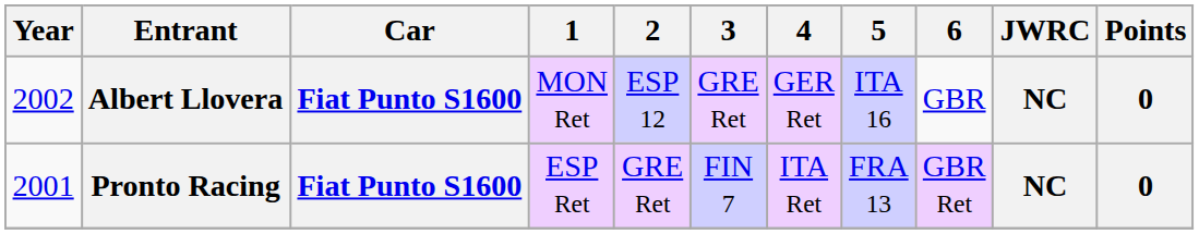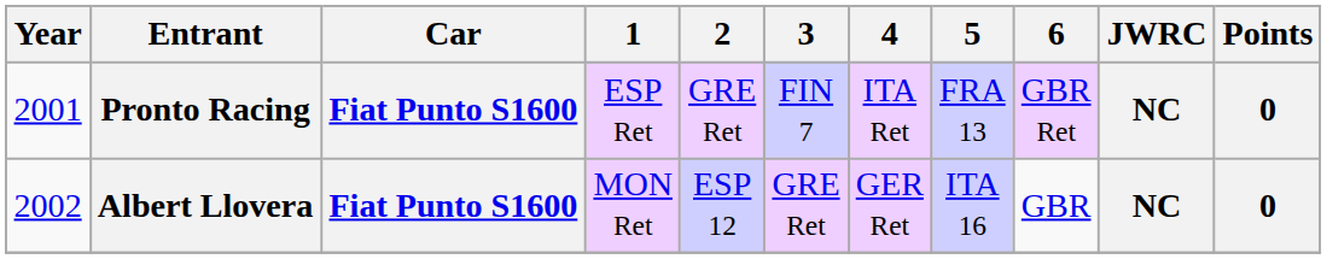rows swapped: Pronto Racing <-> Albert Llovera
